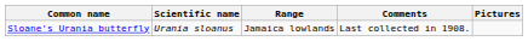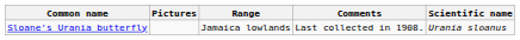columns swapped: Scientific name <-> Pictures
